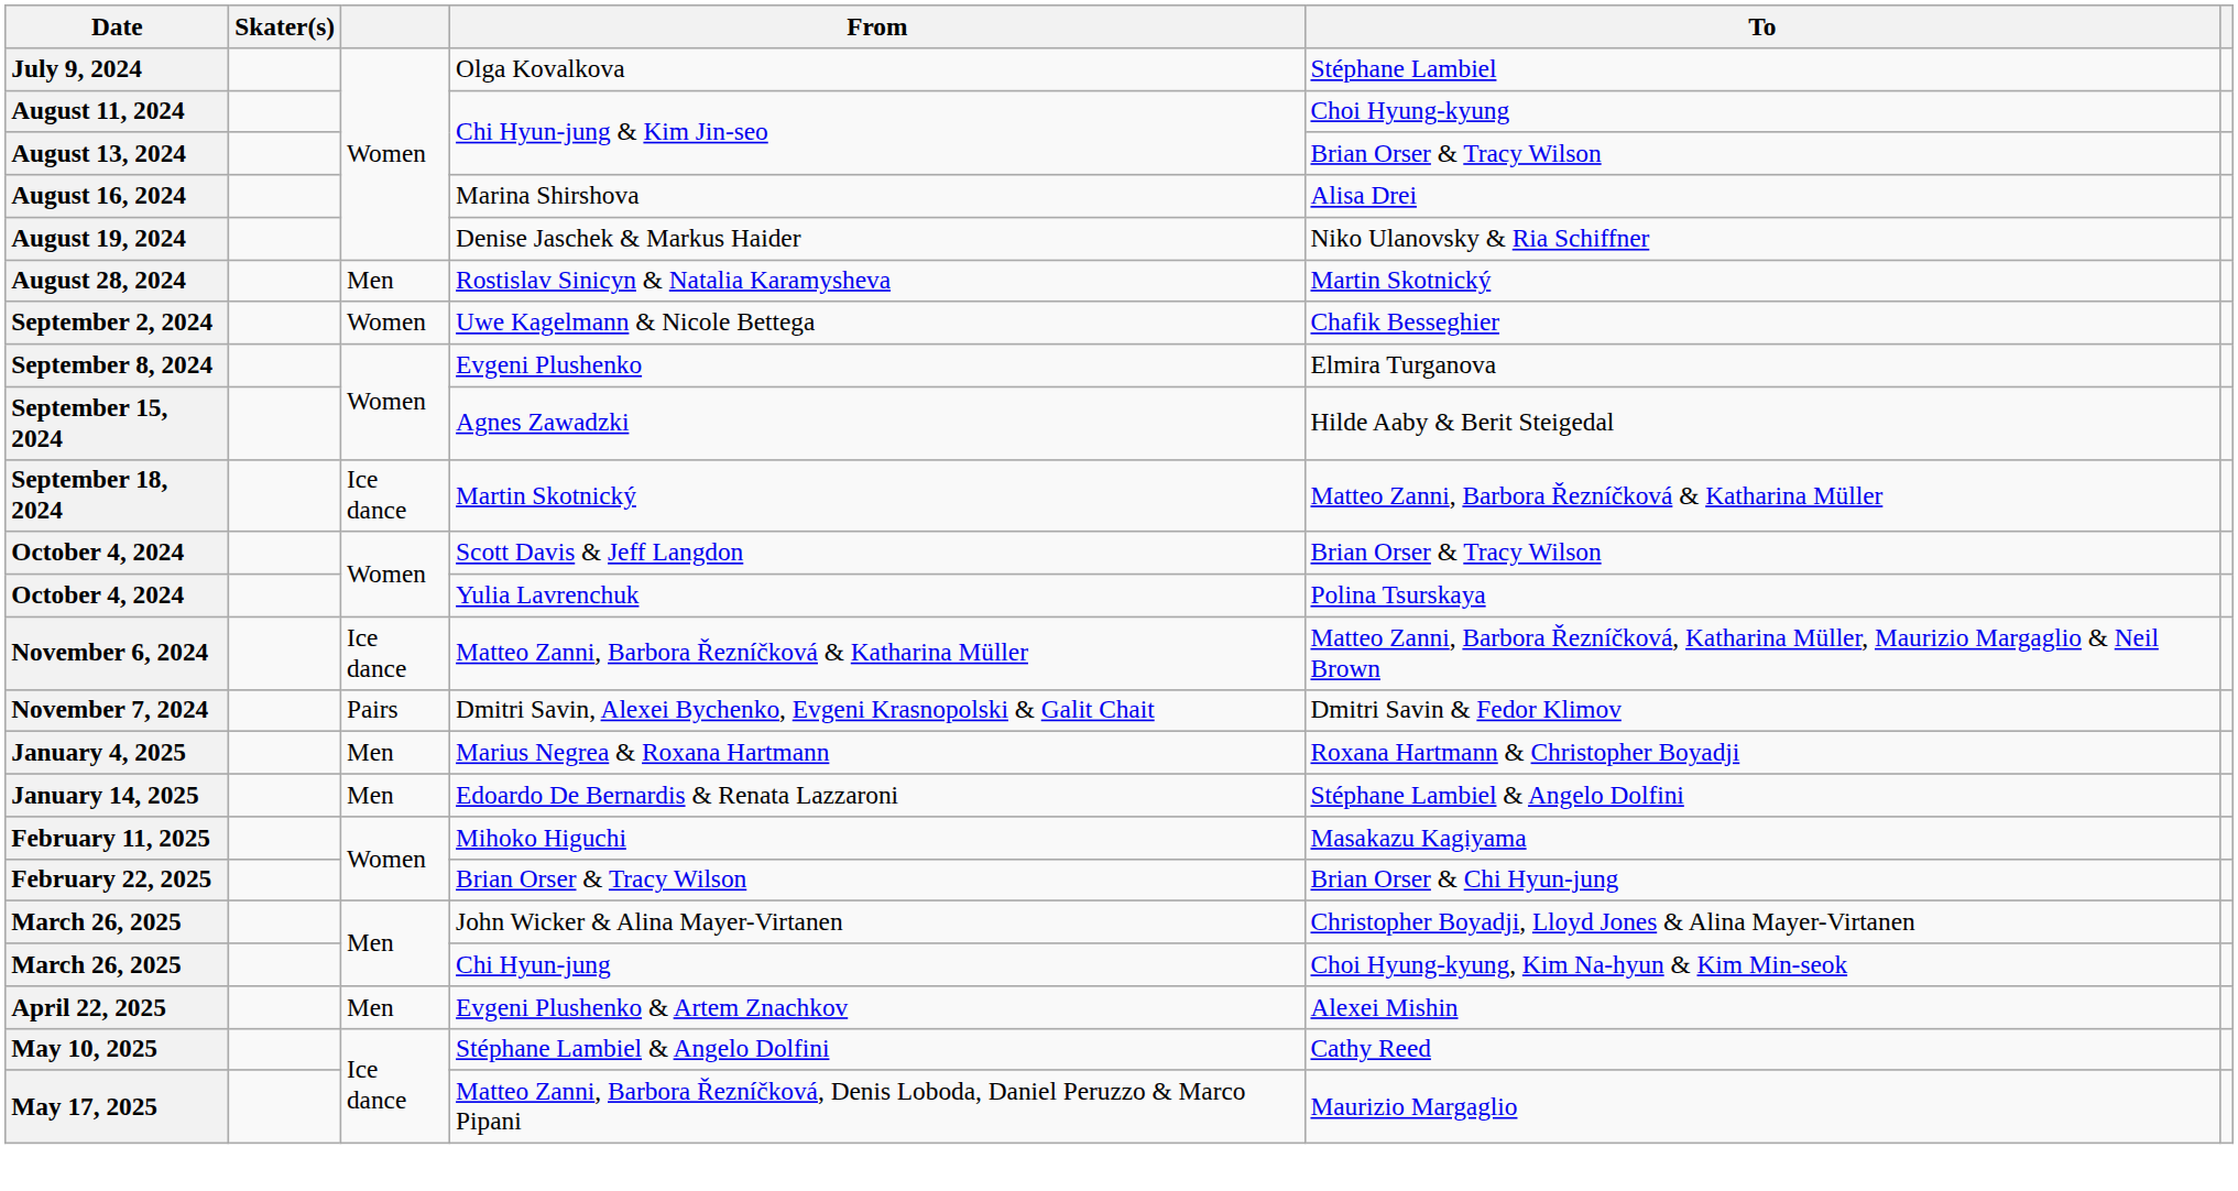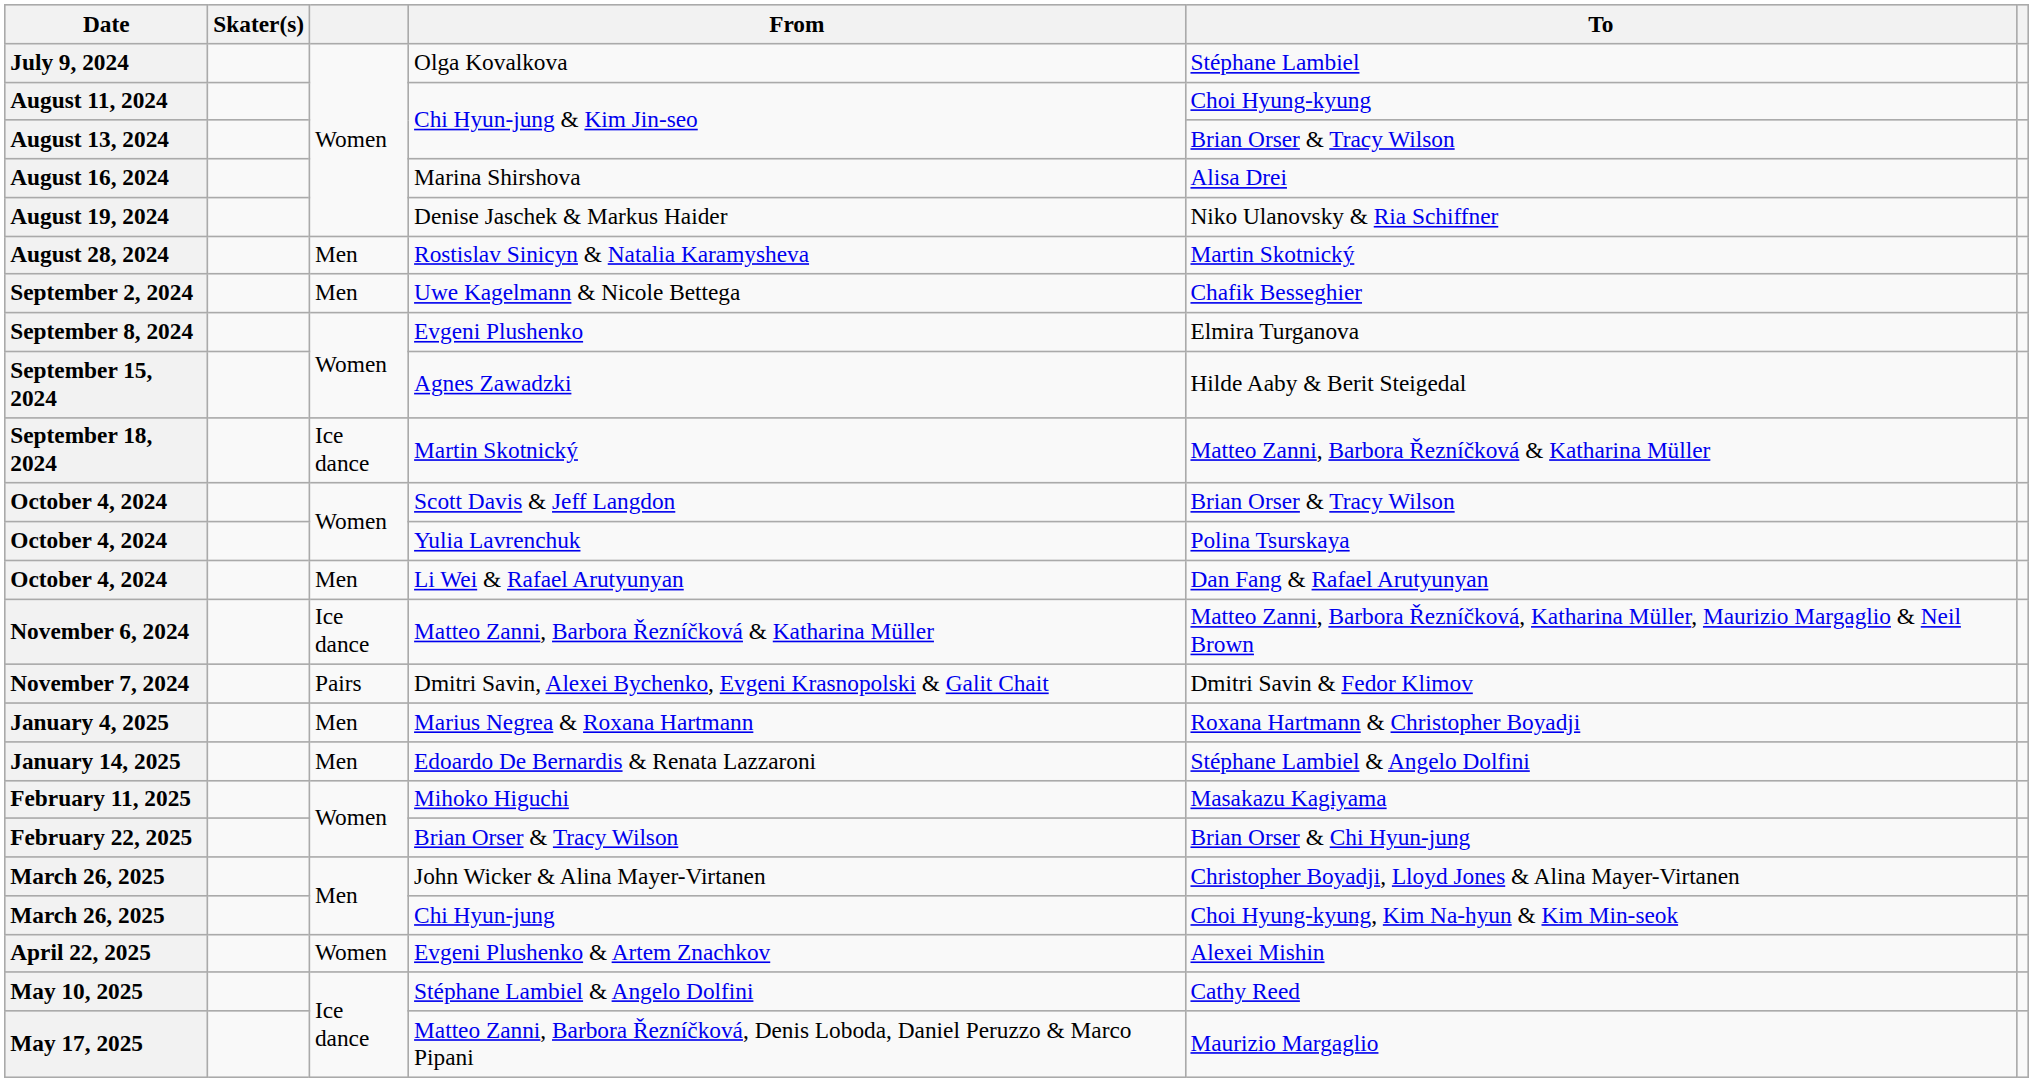Uwe Kagelmann & Nicole Bettega | column 3: Women -> Men
+ row: October 4, 2024 | Men | Li Wei & Rafael Arutyunyan | Dan Fang & Rafael Arutyunyan
Evgeni Plushenko & Artem Znachkov | column 3: Men -> Women
